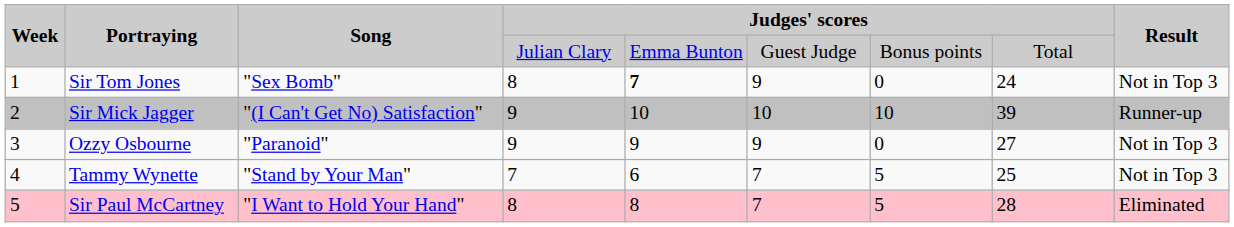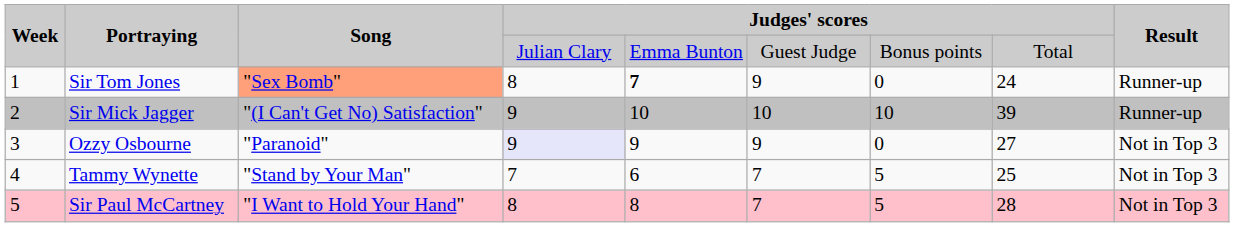Sir Tom Jones | Song: no background -> lightsalmon background
Sir Tom Jones | Result: Not in Top 3 -> Runner-up
Ozzy Osbourne | column 4: no background -> lavender background
Sir Paul McCartney | Result: Eliminated -> Not in Top 3
